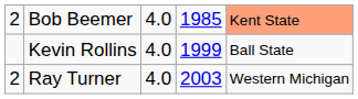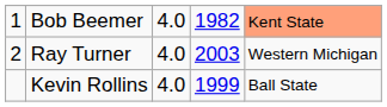Bob Beemer | column 1: 2 -> 1
Bob Beemer | column 4: 1985 -> 1982
rows swapped: Ray Turner <-> Kevin Rollins
